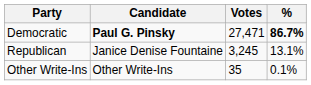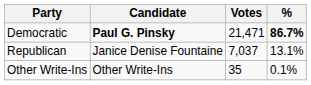Democratic | Votes: 27,471 -> 21,471
Republican | Votes: 3,245 -> 7,037
